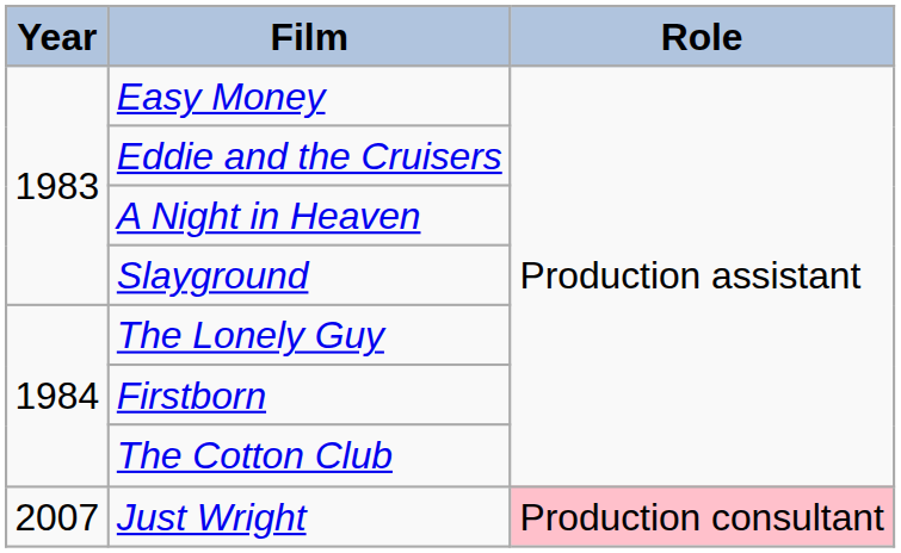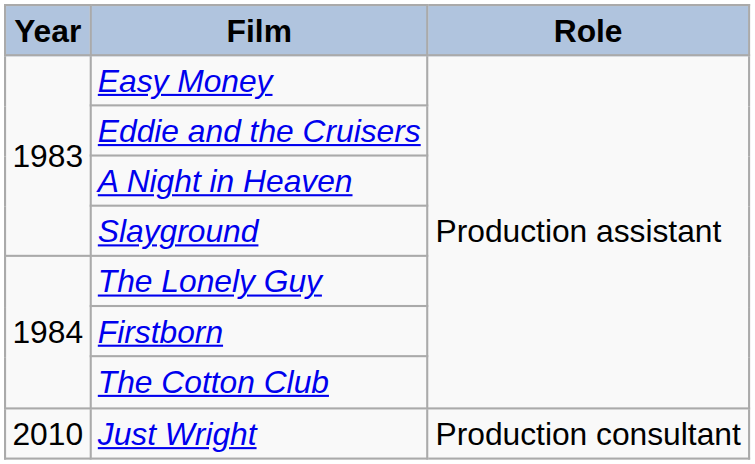Just Wright | Year: 2007 -> 2010
Just Wright | Role: pink background -> no background
